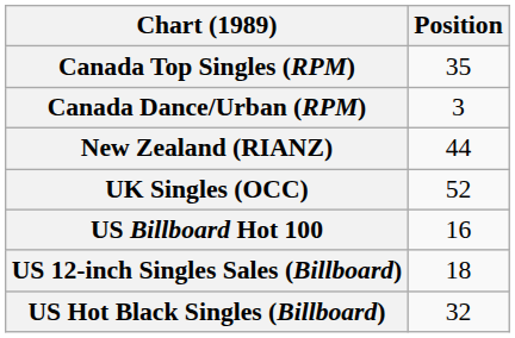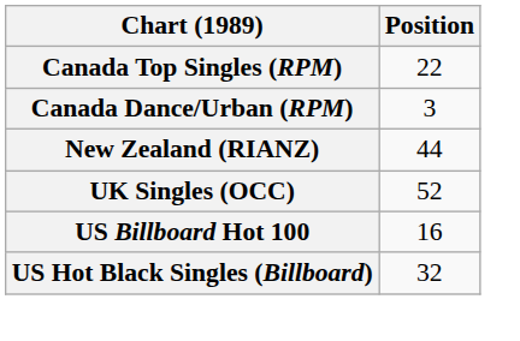Canada Top Singles (RPM) | Position: 35 -> 22
- row: US 12-inch Singles Sales (Billboard) | 18
